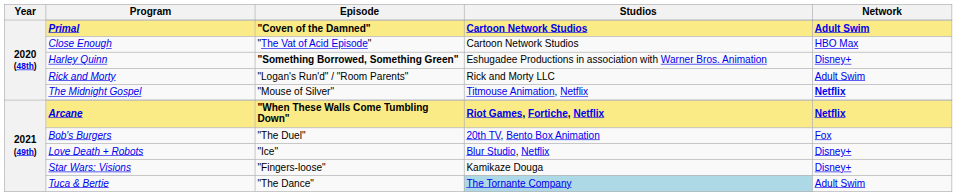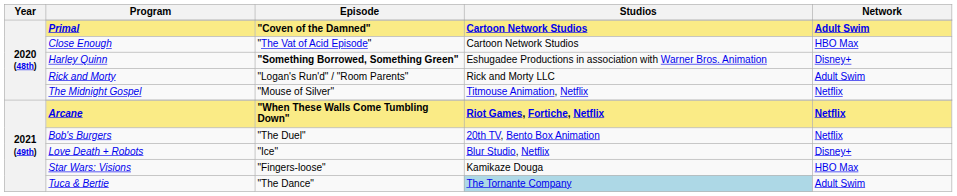The Midnight Gospel | Network: bold -> normal
Bob's Burgers | Network: Fox -> Netflix
Star Wars: Visions | Network: Disney+ -> HBO Max
